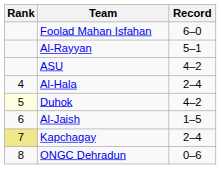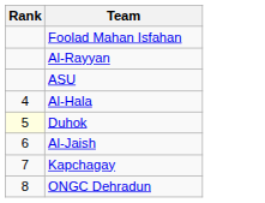- column: Record | 6–0 | 5–1 | 4–2 | 2–4 | 4–2 | 1–5 | 2–4 | 0–6
Kapchagay | Rank: khaki background -> no background
